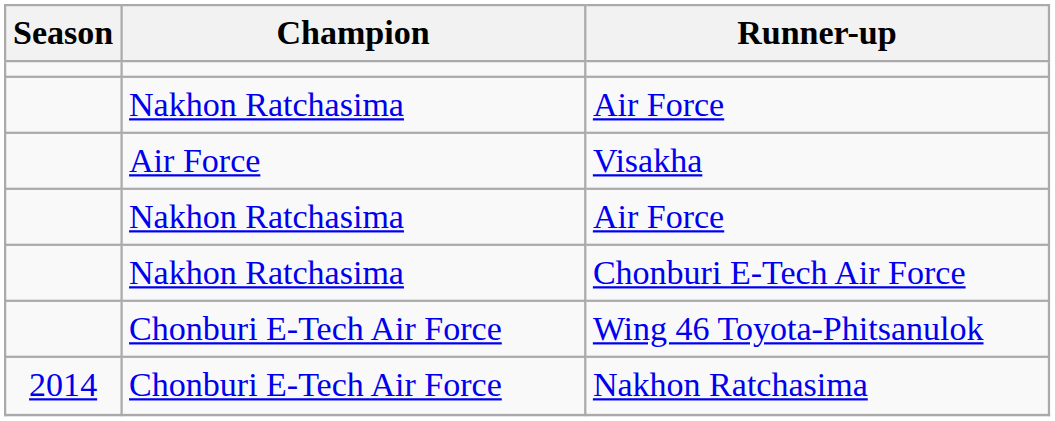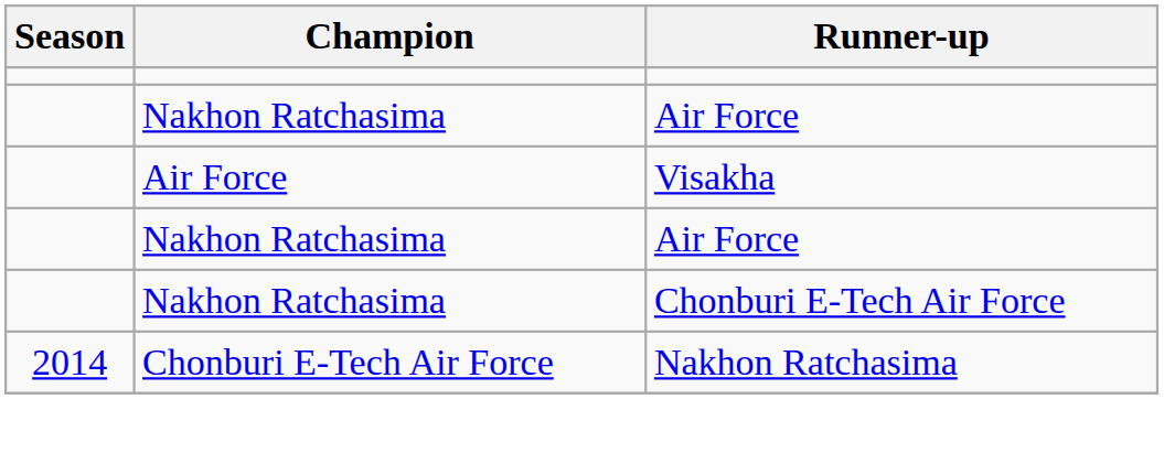- row: Chonburi E-Tech Air Force | Wing 46 Toyota-Phitsanulok
